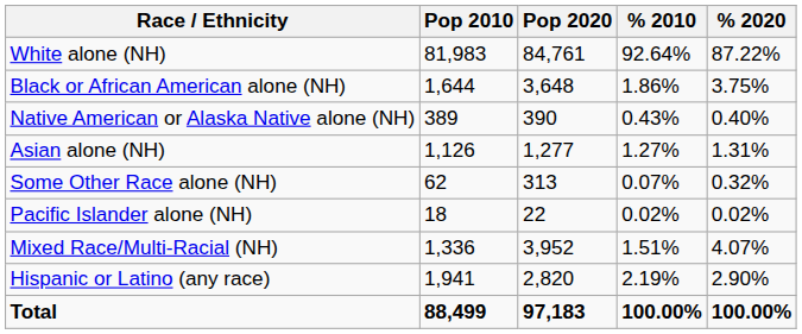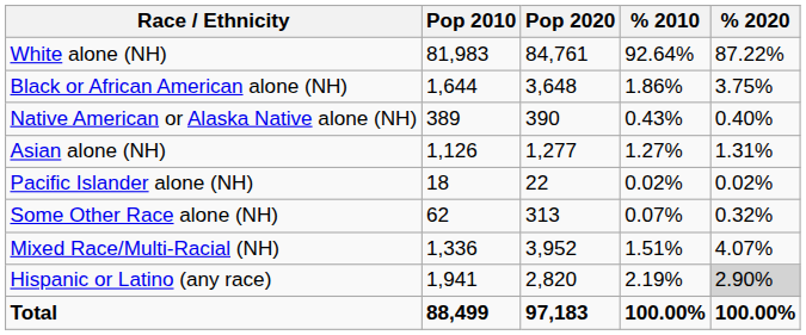rows swapped: Pacific Islander alone (NH) <-> Some Other Race alone (NH)
Hispanic or Latino (any race) | % 2020: no background -> lightgrey background
